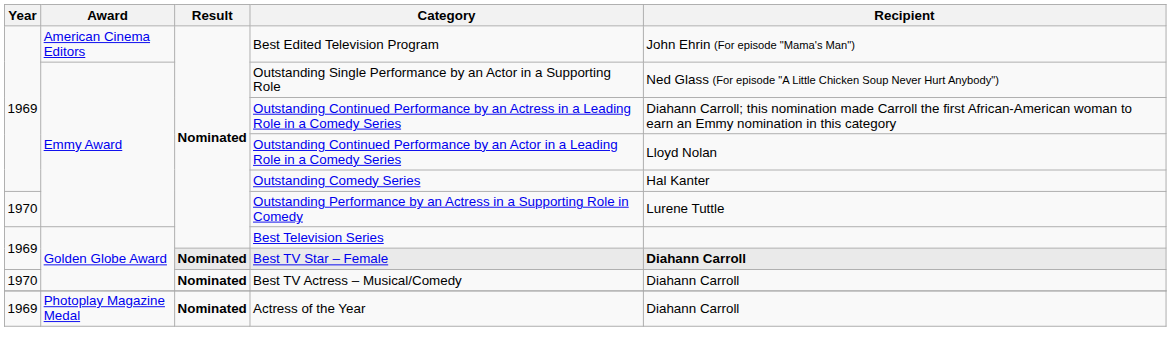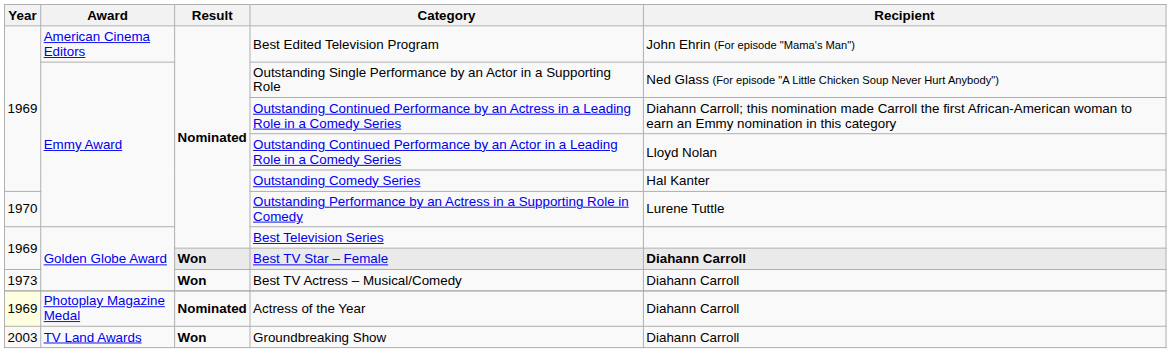Best TV Star – Female | Result: Nominated -> Won
Best TV Actress – Musical/Comedy | Year: 1970 -> 1973
Best TV Actress – Musical/Comedy | Result: Nominated -> Won
Actress of the Year | Year: no background -> lightyellow background
+ row: 2003 | TV Land Awards | Won | Groundbreaking Show | Diahann Carroll
